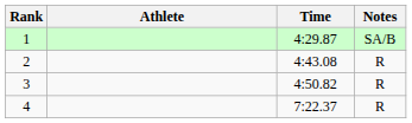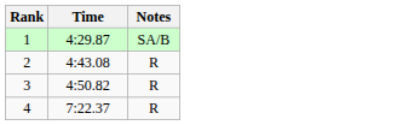- column: Athlete
